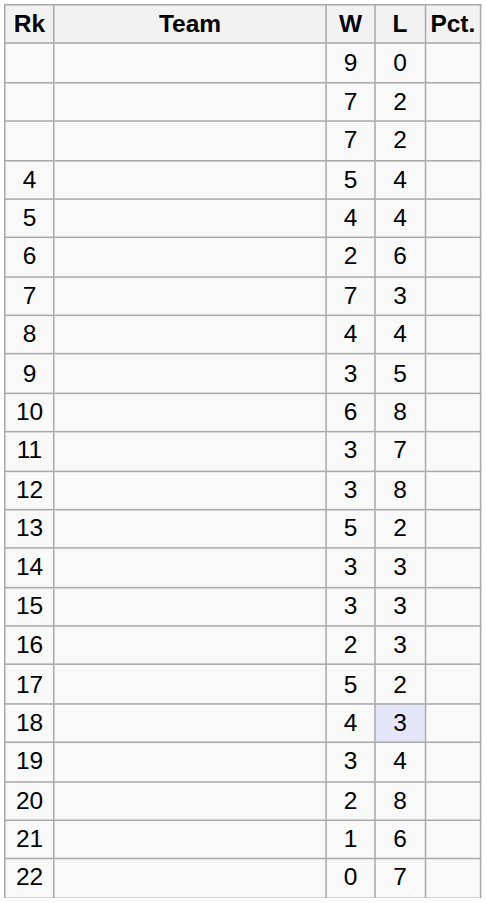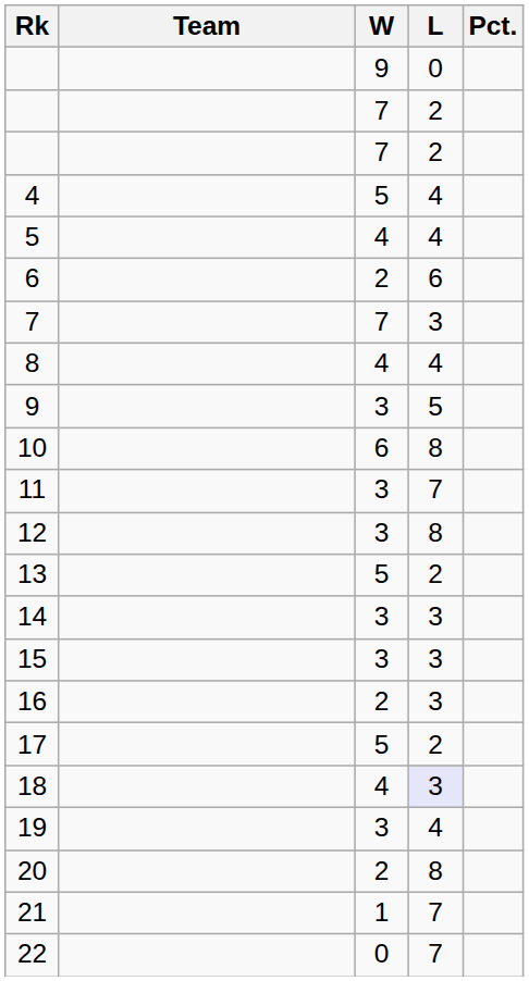21 | L: 6 -> 7
